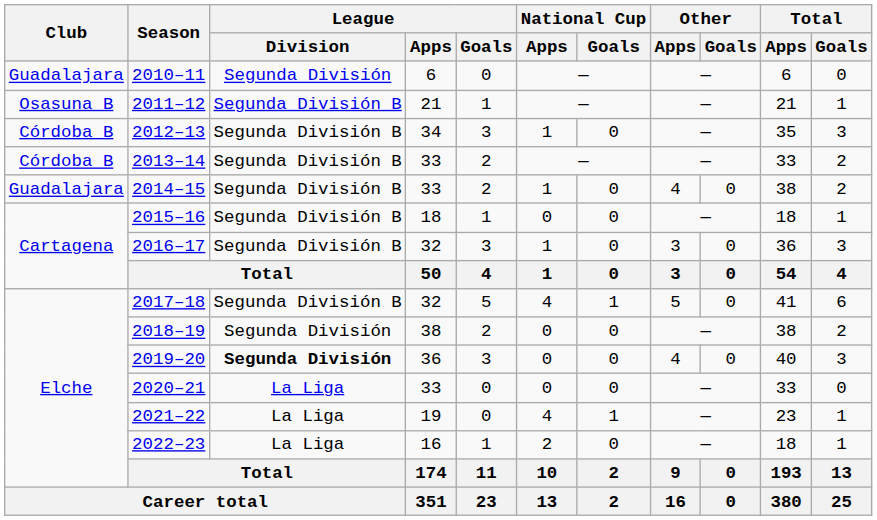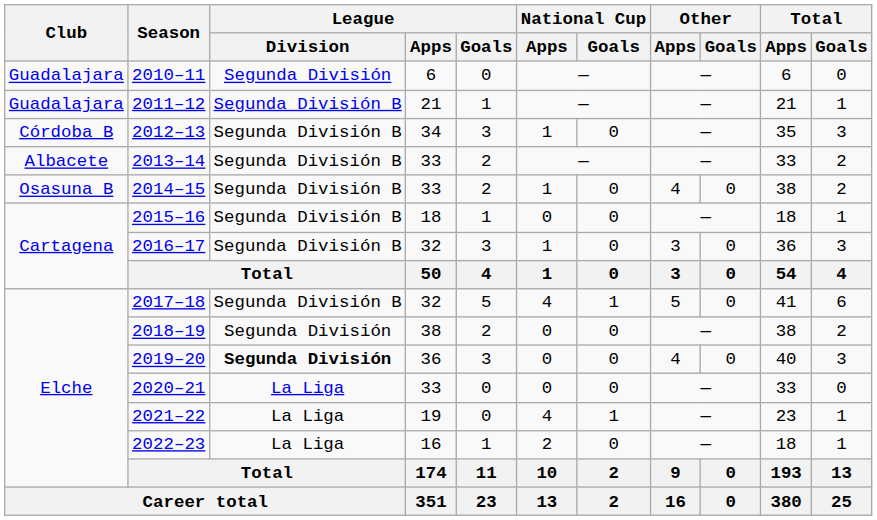2011–12 | Club: Osasuna B -> Guadalajara
2013–14 | Club: Córdoba B -> Albacete
2014–15 | Club: Guadalajara -> Osasuna B
